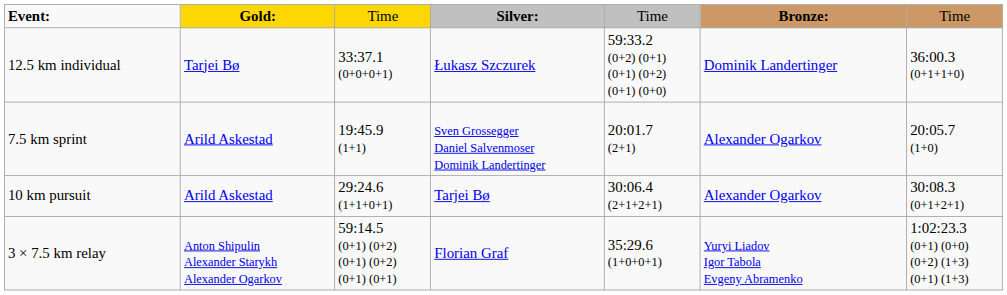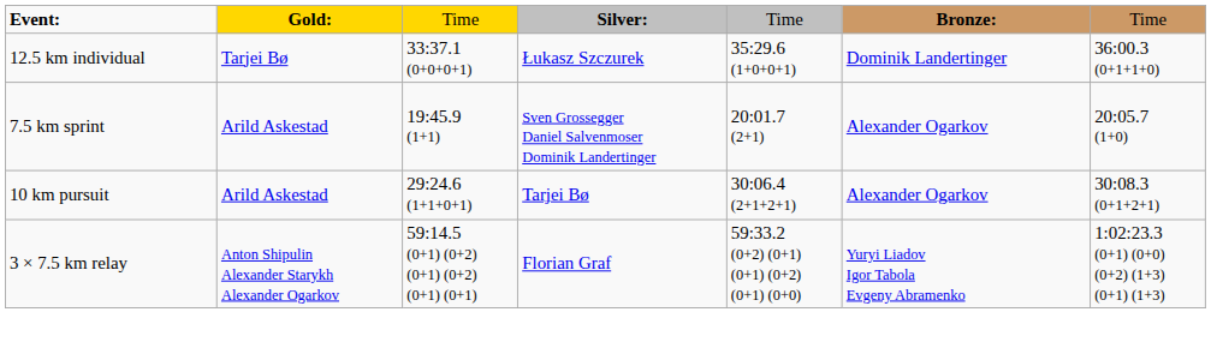12.5 km individual | column 5: 59:33.2 (0+2) (0+1) (0+1) (0+2) (0+1) (0+0) -> 35:29.6 (1+0+0+1)
3 × 7.5 km relay | column 5: 35:29.6 (1+0+0+1) -> 59:33.2 (0+2) (0+1) (0+1) (0+2) (0+1) (0+0)
